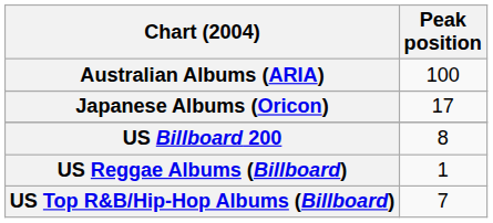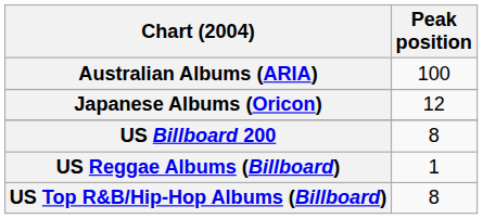Japanese Albums (Oricon) | Peak position: 17 -> 12
US Top R&B/Hip-Hop Albums (Billboard) | Peak position: 7 -> 8
